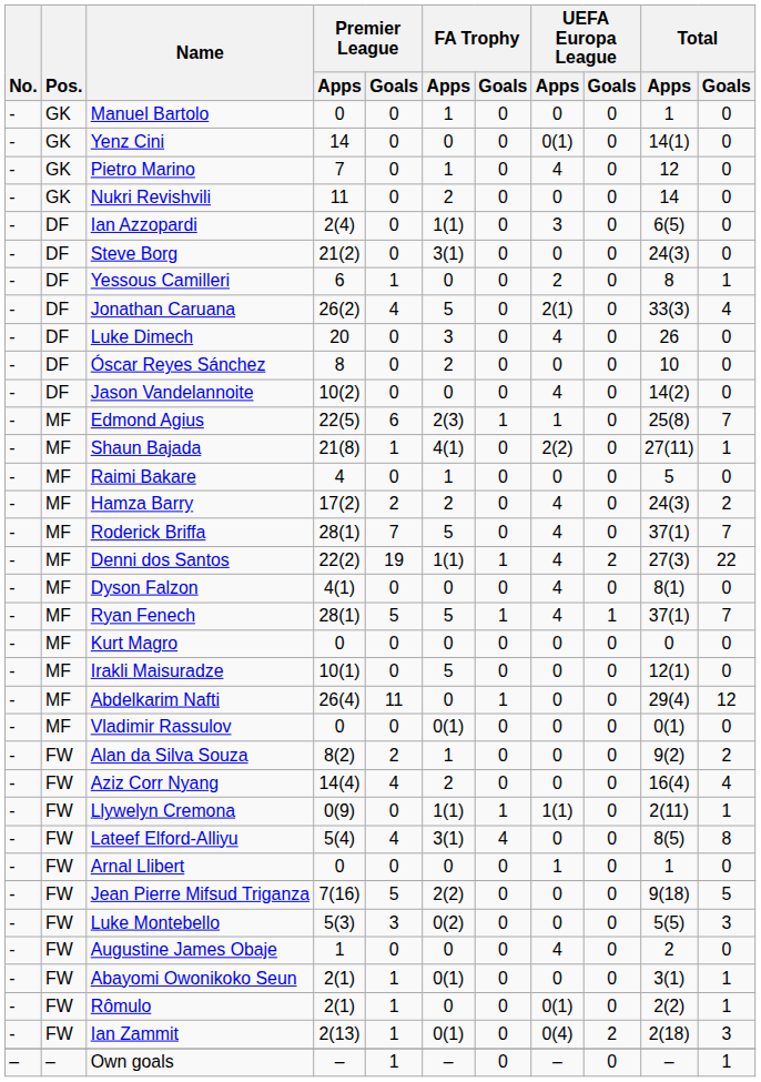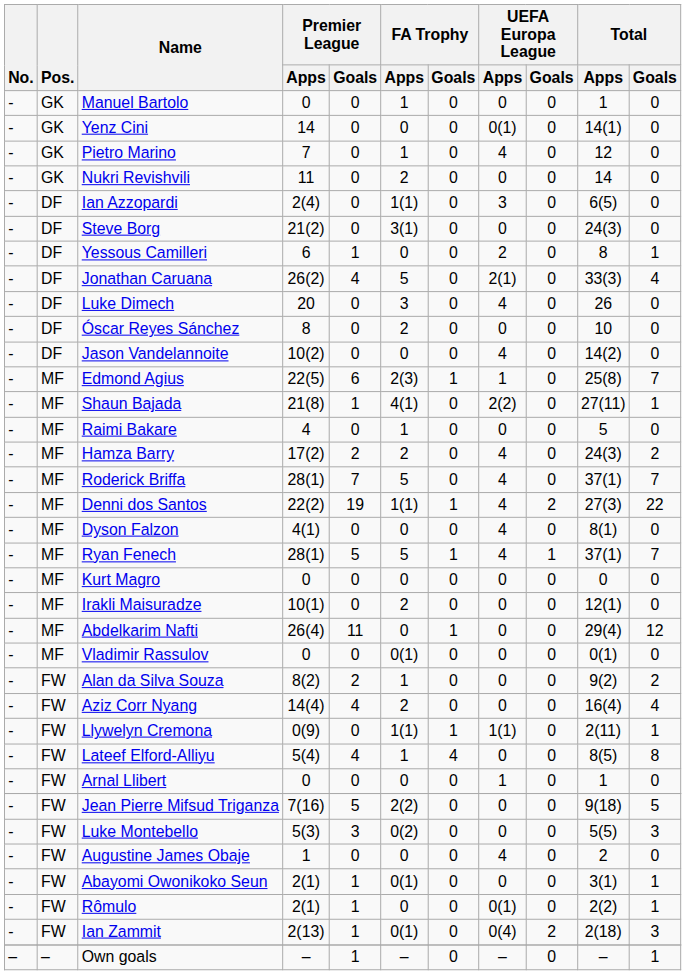Irakli Maisuradze | FA Trophy / Apps: 5 -> 2
Lateef Elford-Alliyu | FA Trophy / Apps: 3(1) -> 1
